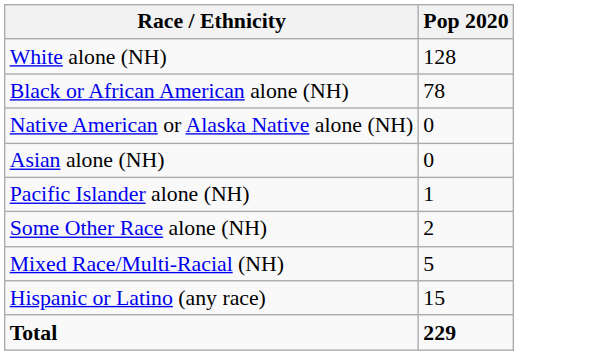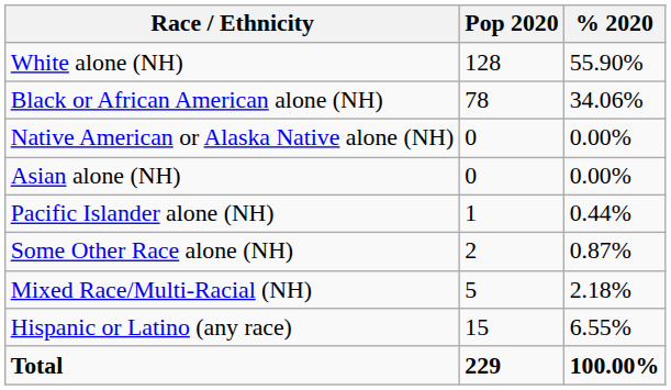+ column: % 2020 | 55.90% | 34.06% | 0.00% | 0.00% | 0.44% | 0.87% | 2.18% | 6.55% | 100.00%
